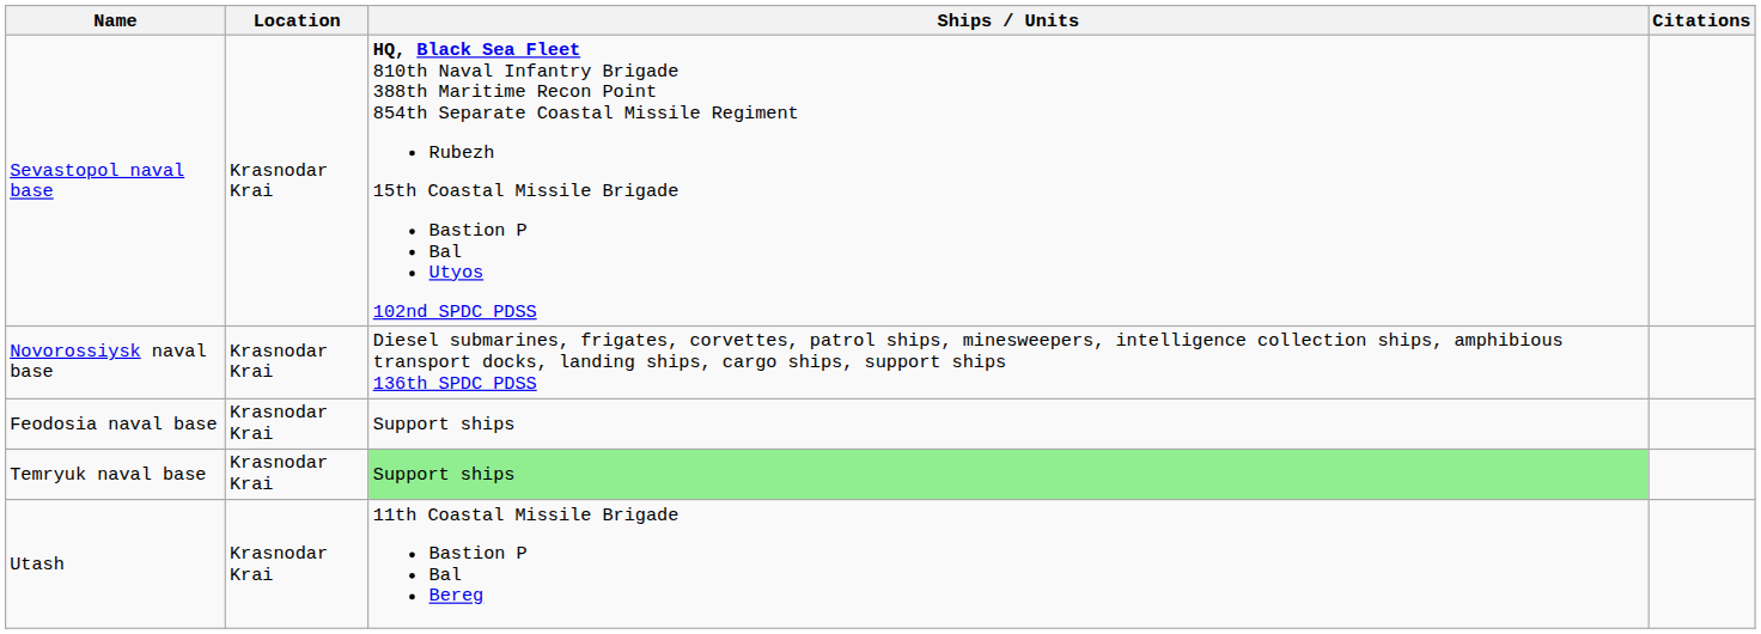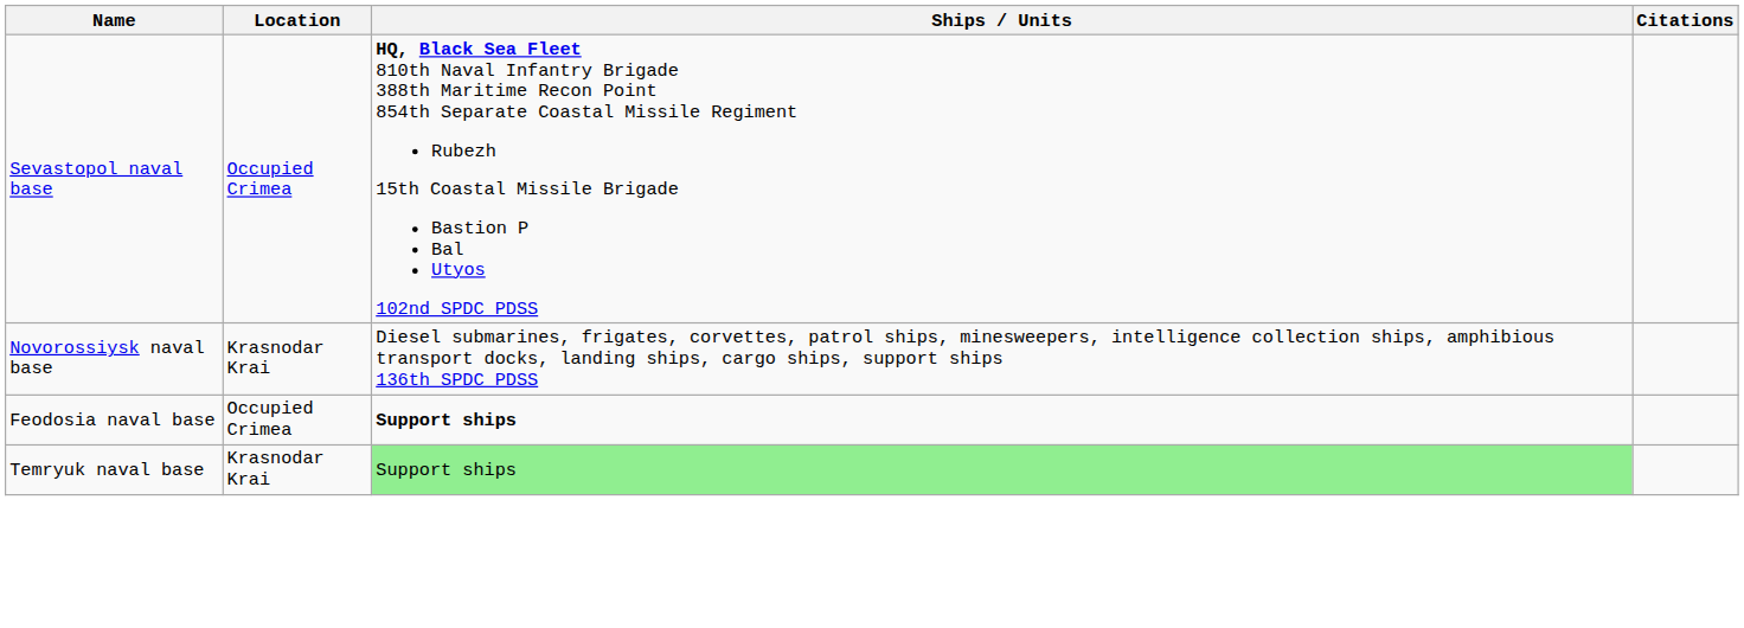Sevastopol naval base | Location: Krasnodar Krai -> Occupied Crimea
Feodosia naval base | Location: Krasnodar Krai -> Occupied Crimea
Feodosia naval base | Ships / Units: normal -> bold
- row: Utash | Krasnodar Krai | 11th Coastal Missile Brigade Bastion P Bal Bereg
